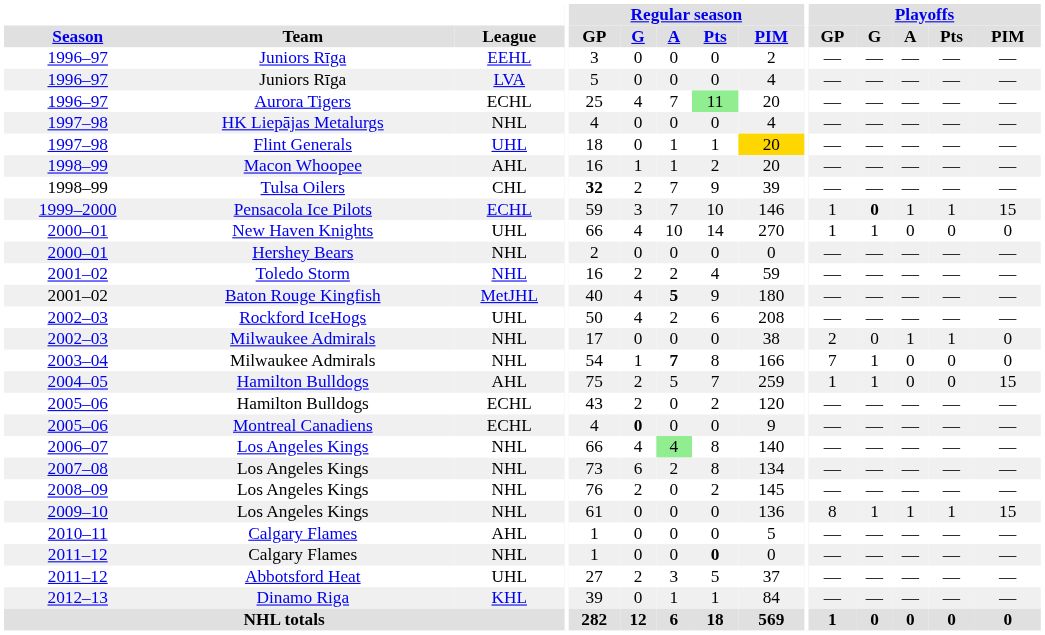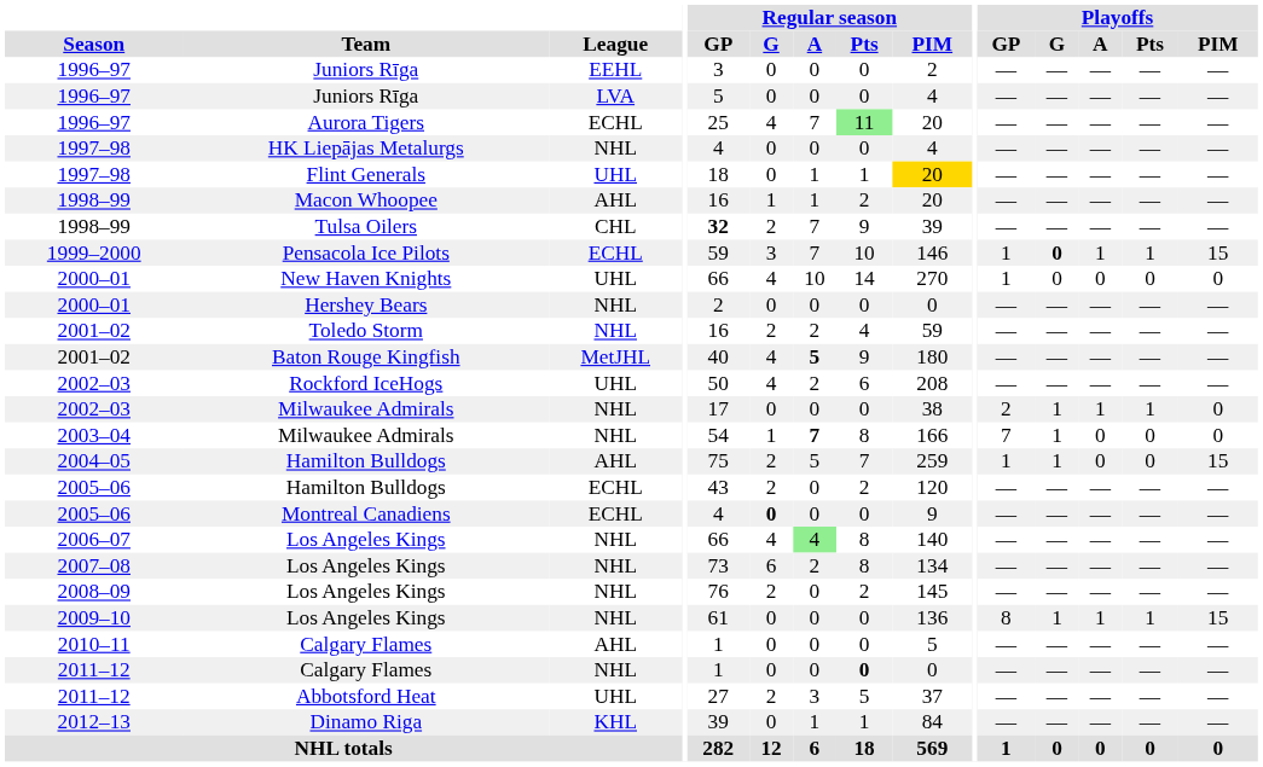New Haven Knights | Playoffs / G: 1 -> 0
2002–03 / Milwaukee Admirals | Playoffs / G: 0 -> 1
